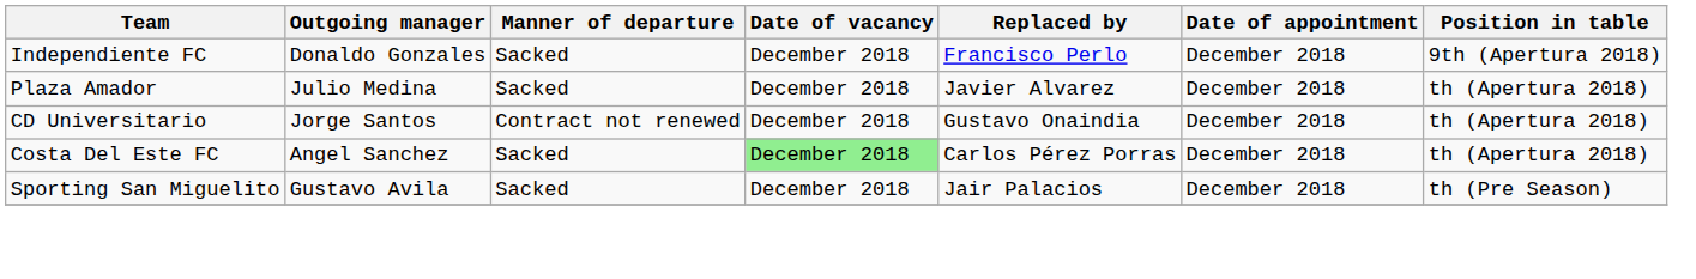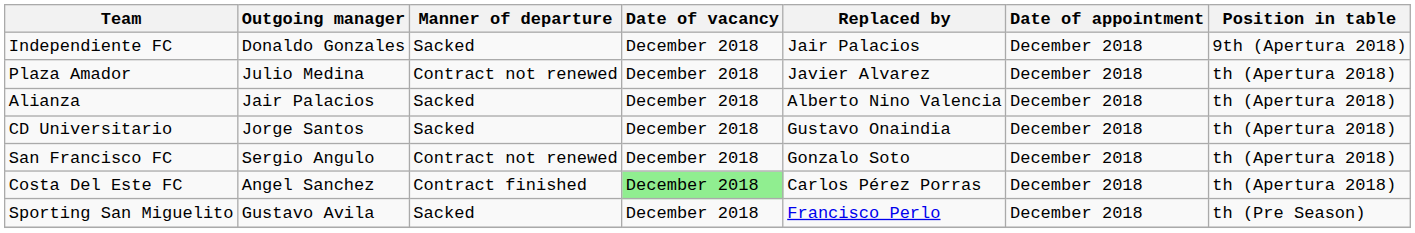Independiente FC | Replaced by: Francisco Perlo -> Jair Palacios
Plaza Amador | Manner of departure: Sacked -> Contract not renewed
+ row: Alianza | Jair Palacios | Sacked | December 2018 | Alberto Nino Valencia | December 2018 | th (Apertura 2018)
CD Universitario | Manner of departure: Contract not renewed -> Sacked
+ row: San Francisco FC | Sergio Angulo | Contract not renewed | December 2018 | Gonzalo Soto | December 2018 | th (Apertura 2018)
Costa Del Este FC | Manner of departure: Sacked -> Contract finished
Sporting San Miguelito | Replaced by: Jair Palacios -> Francisco Perlo
